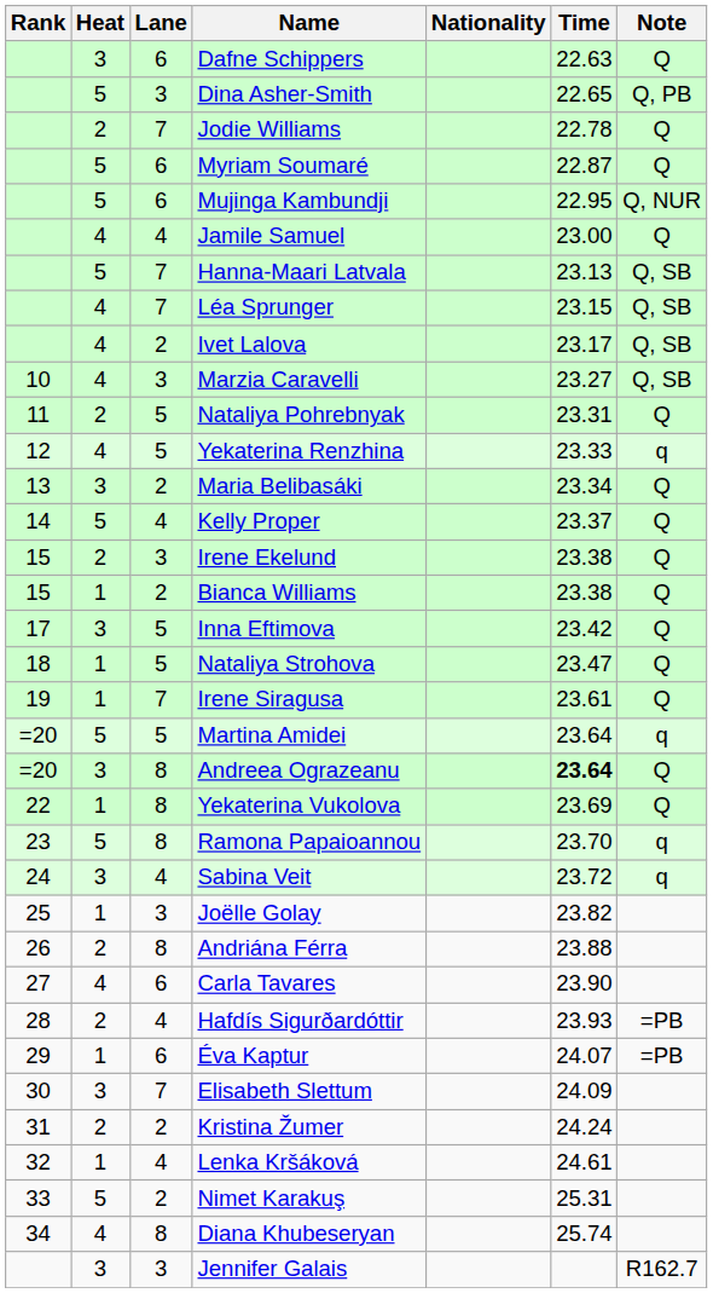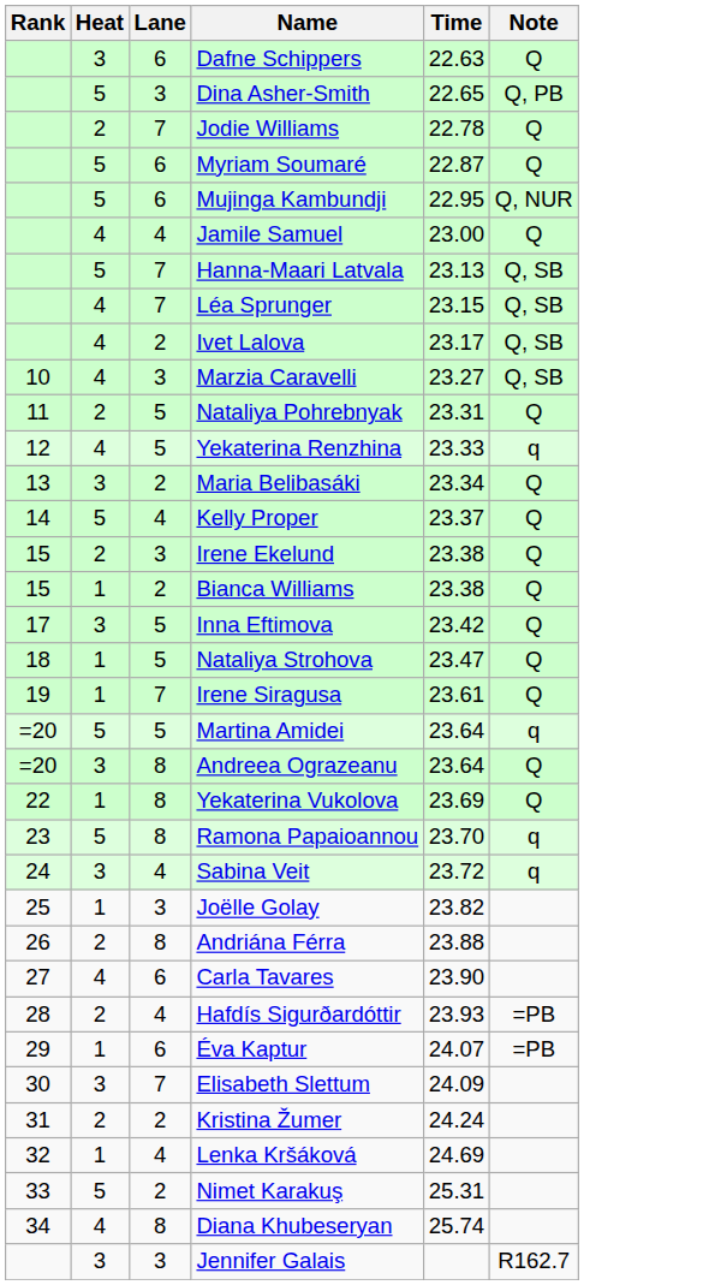- column: Nationality
Andreea Ograzeanu | Time: bold -> normal
Lenka Kršáková | Time: 24.61 -> 24.69
